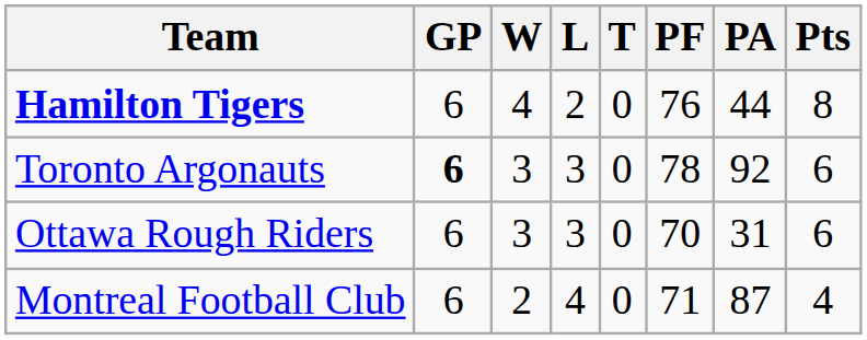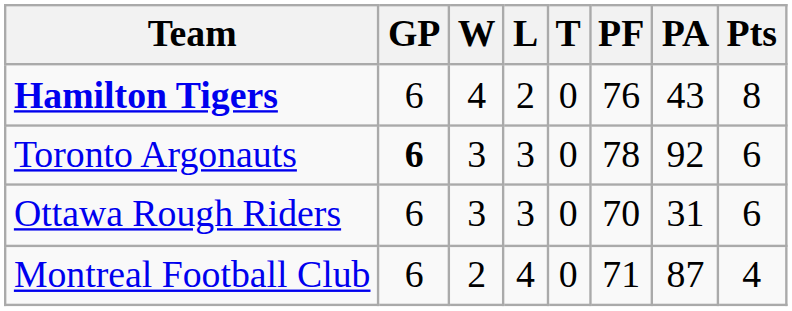Hamilton Tigers | PA: 44 -> 43
